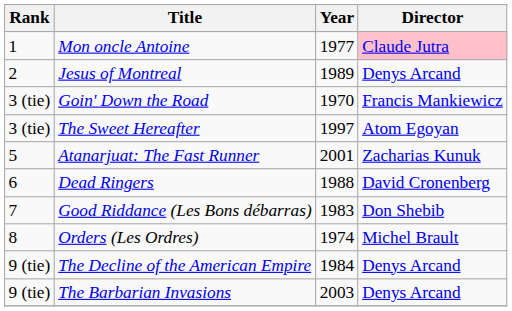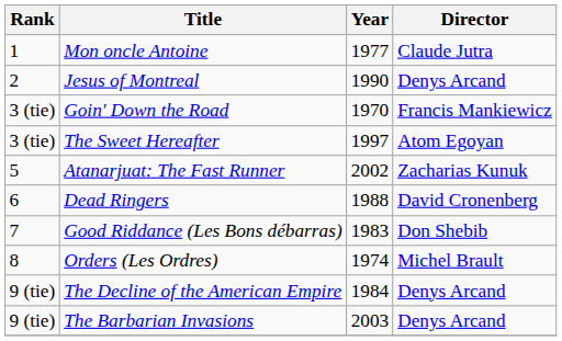Mon oncle Antoine | Director: pink background -> no background
Jesus of Montreal | Year: 1989 -> 1990
Atanarjuat: The Fast Runner | Year: 2001 -> 2002
